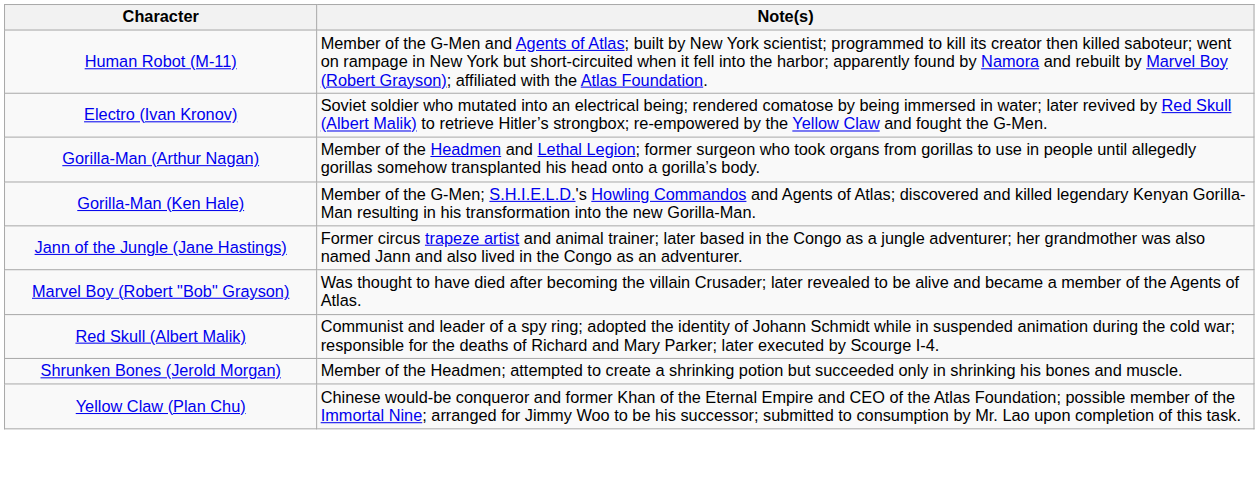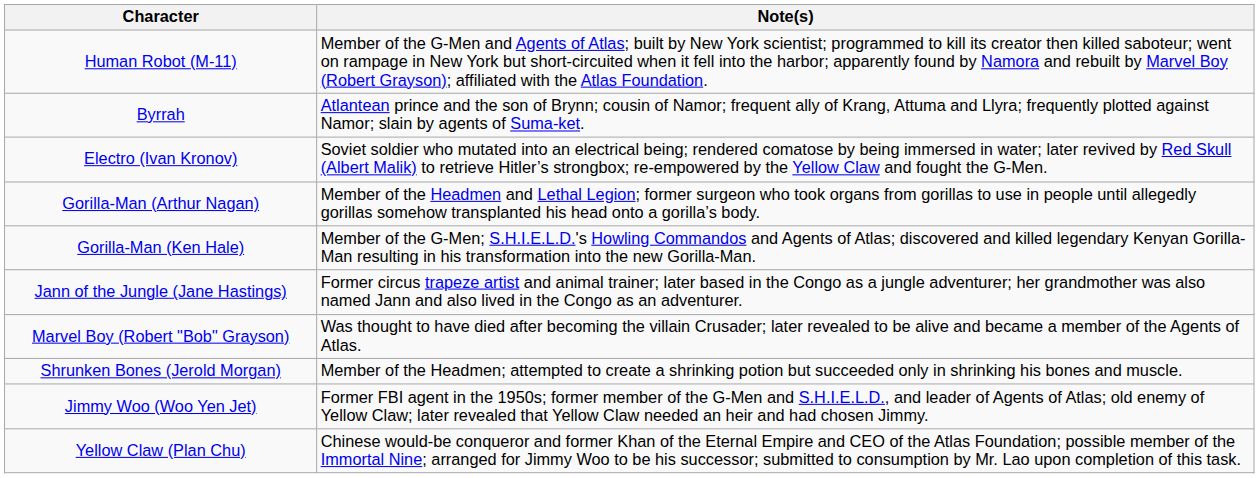+ row: Byrrah | Atlantean prince and the son of Brynn; cousin of Namor; frequent ally of Krang, Attuma and Llyra; frequently plotted against Namor; slain by agents of Suma-ket.
- row: Red Skull (Albert Malik) | Communist and leader of a spy ring; adopted the identity of Johann Schmidt while in suspended animation during the cold war; responsible for the deaths of Richard and Mary Parker; later executed by Scourge I-4.
+ row: Jimmy Woo (Woo Yen Jet) | Former FBI agent in the 1950s; former member of the G-Men and S.H.I.E.L.D., and leader of Agents of Atlas; old enemy of Yellow Claw; later revealed that Yellow Claw needed an heir and had chosen Jimmy.
